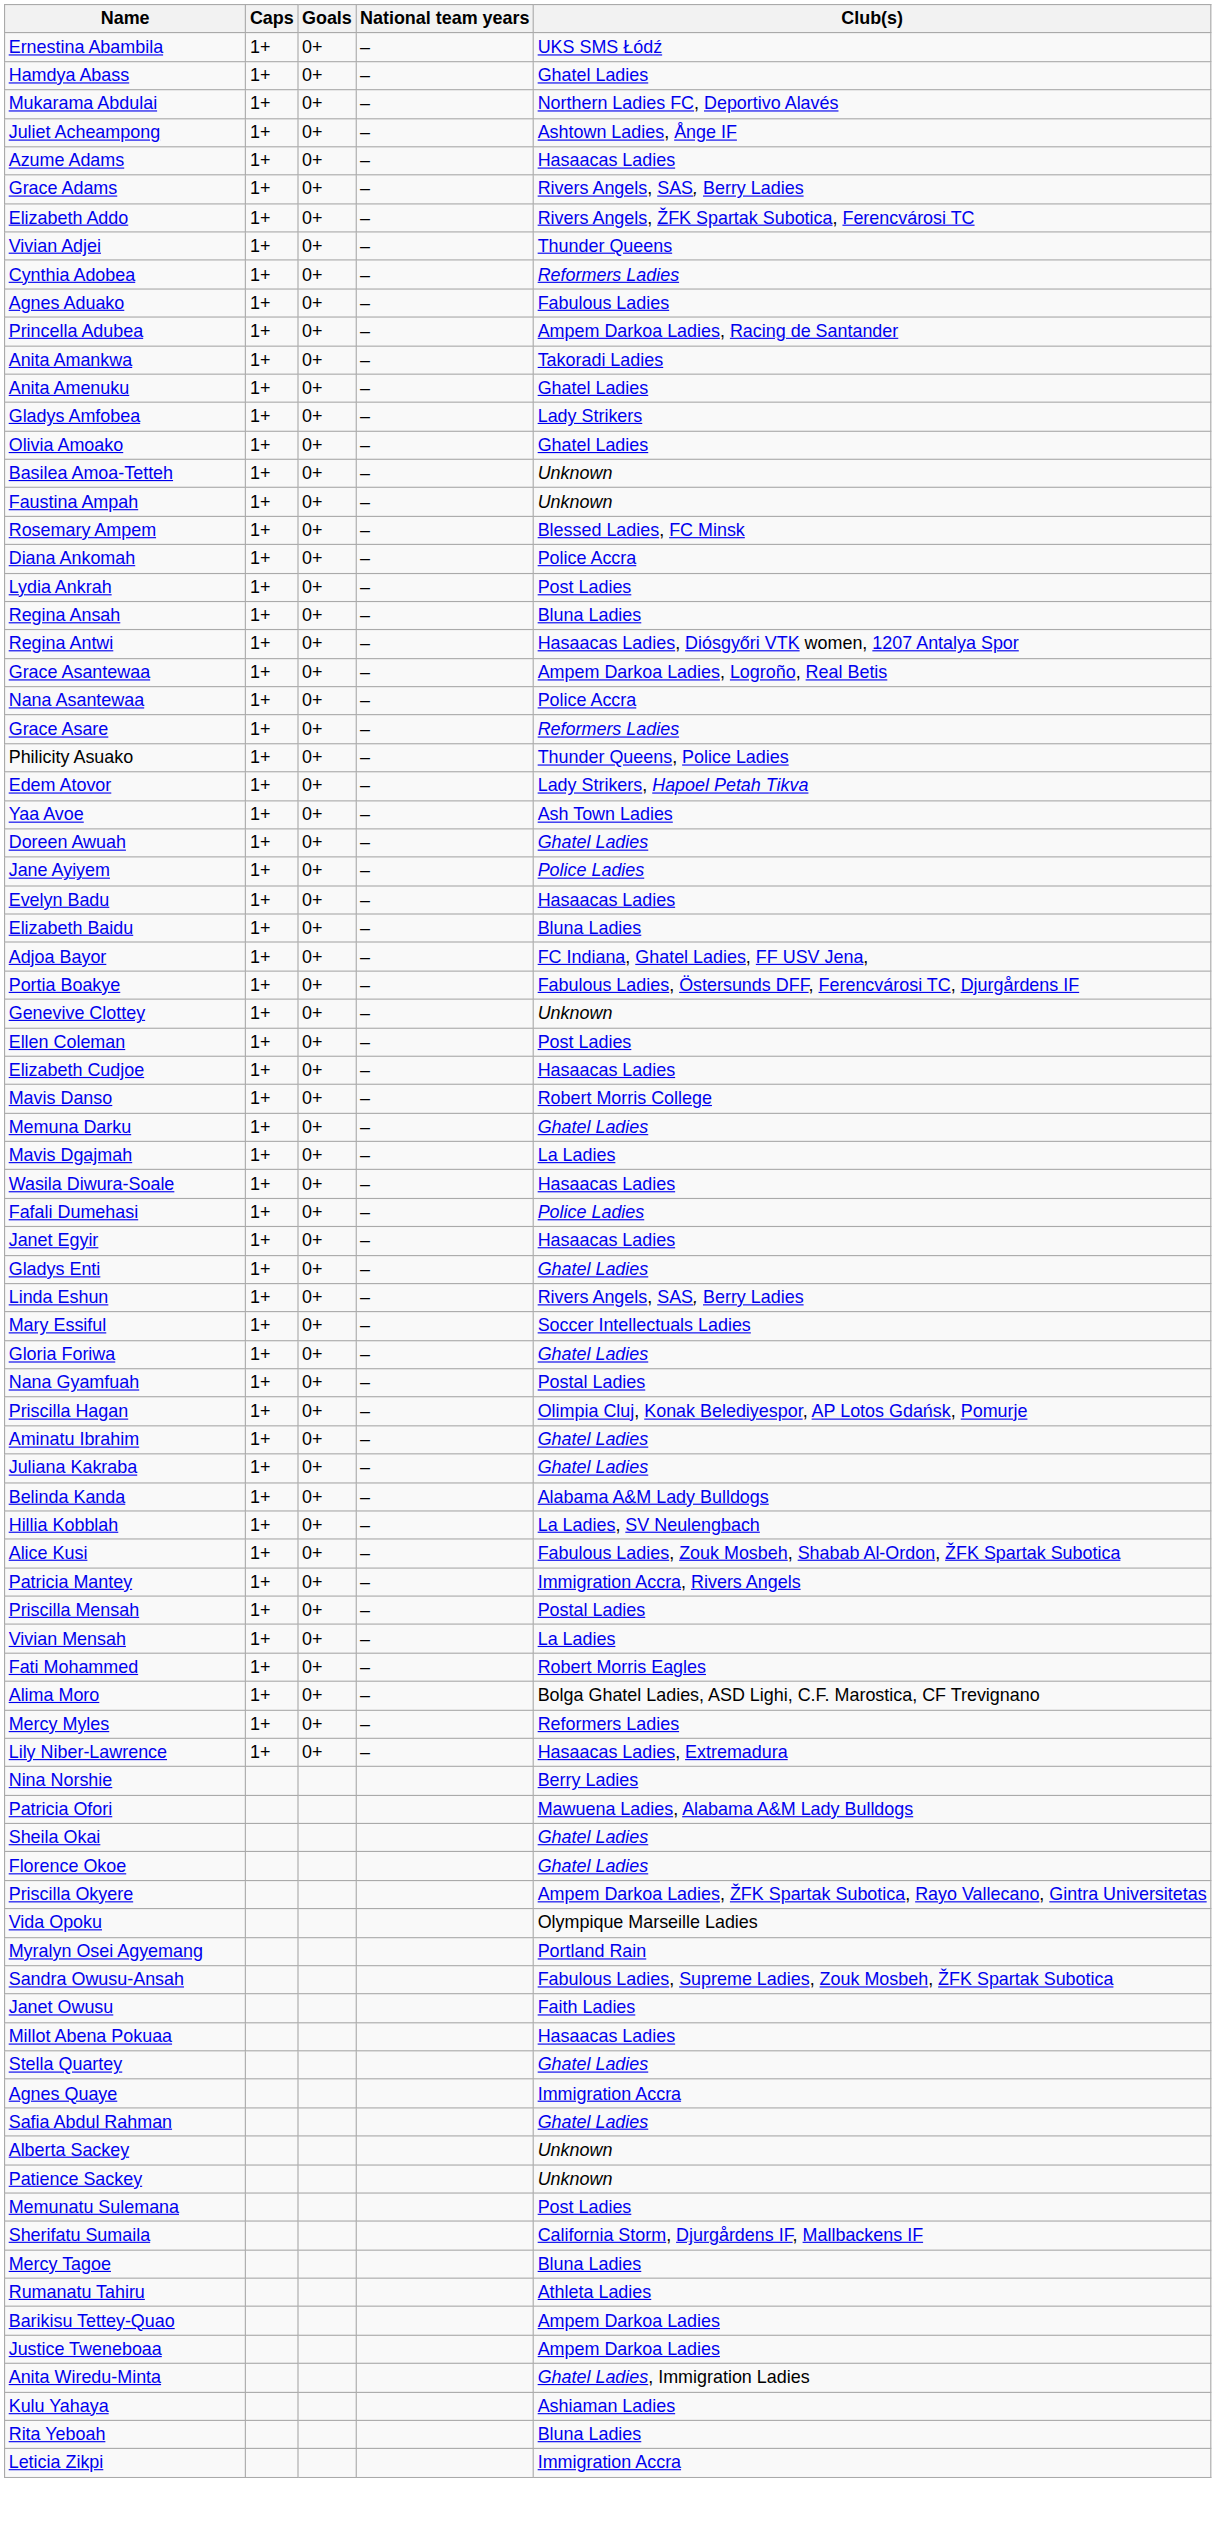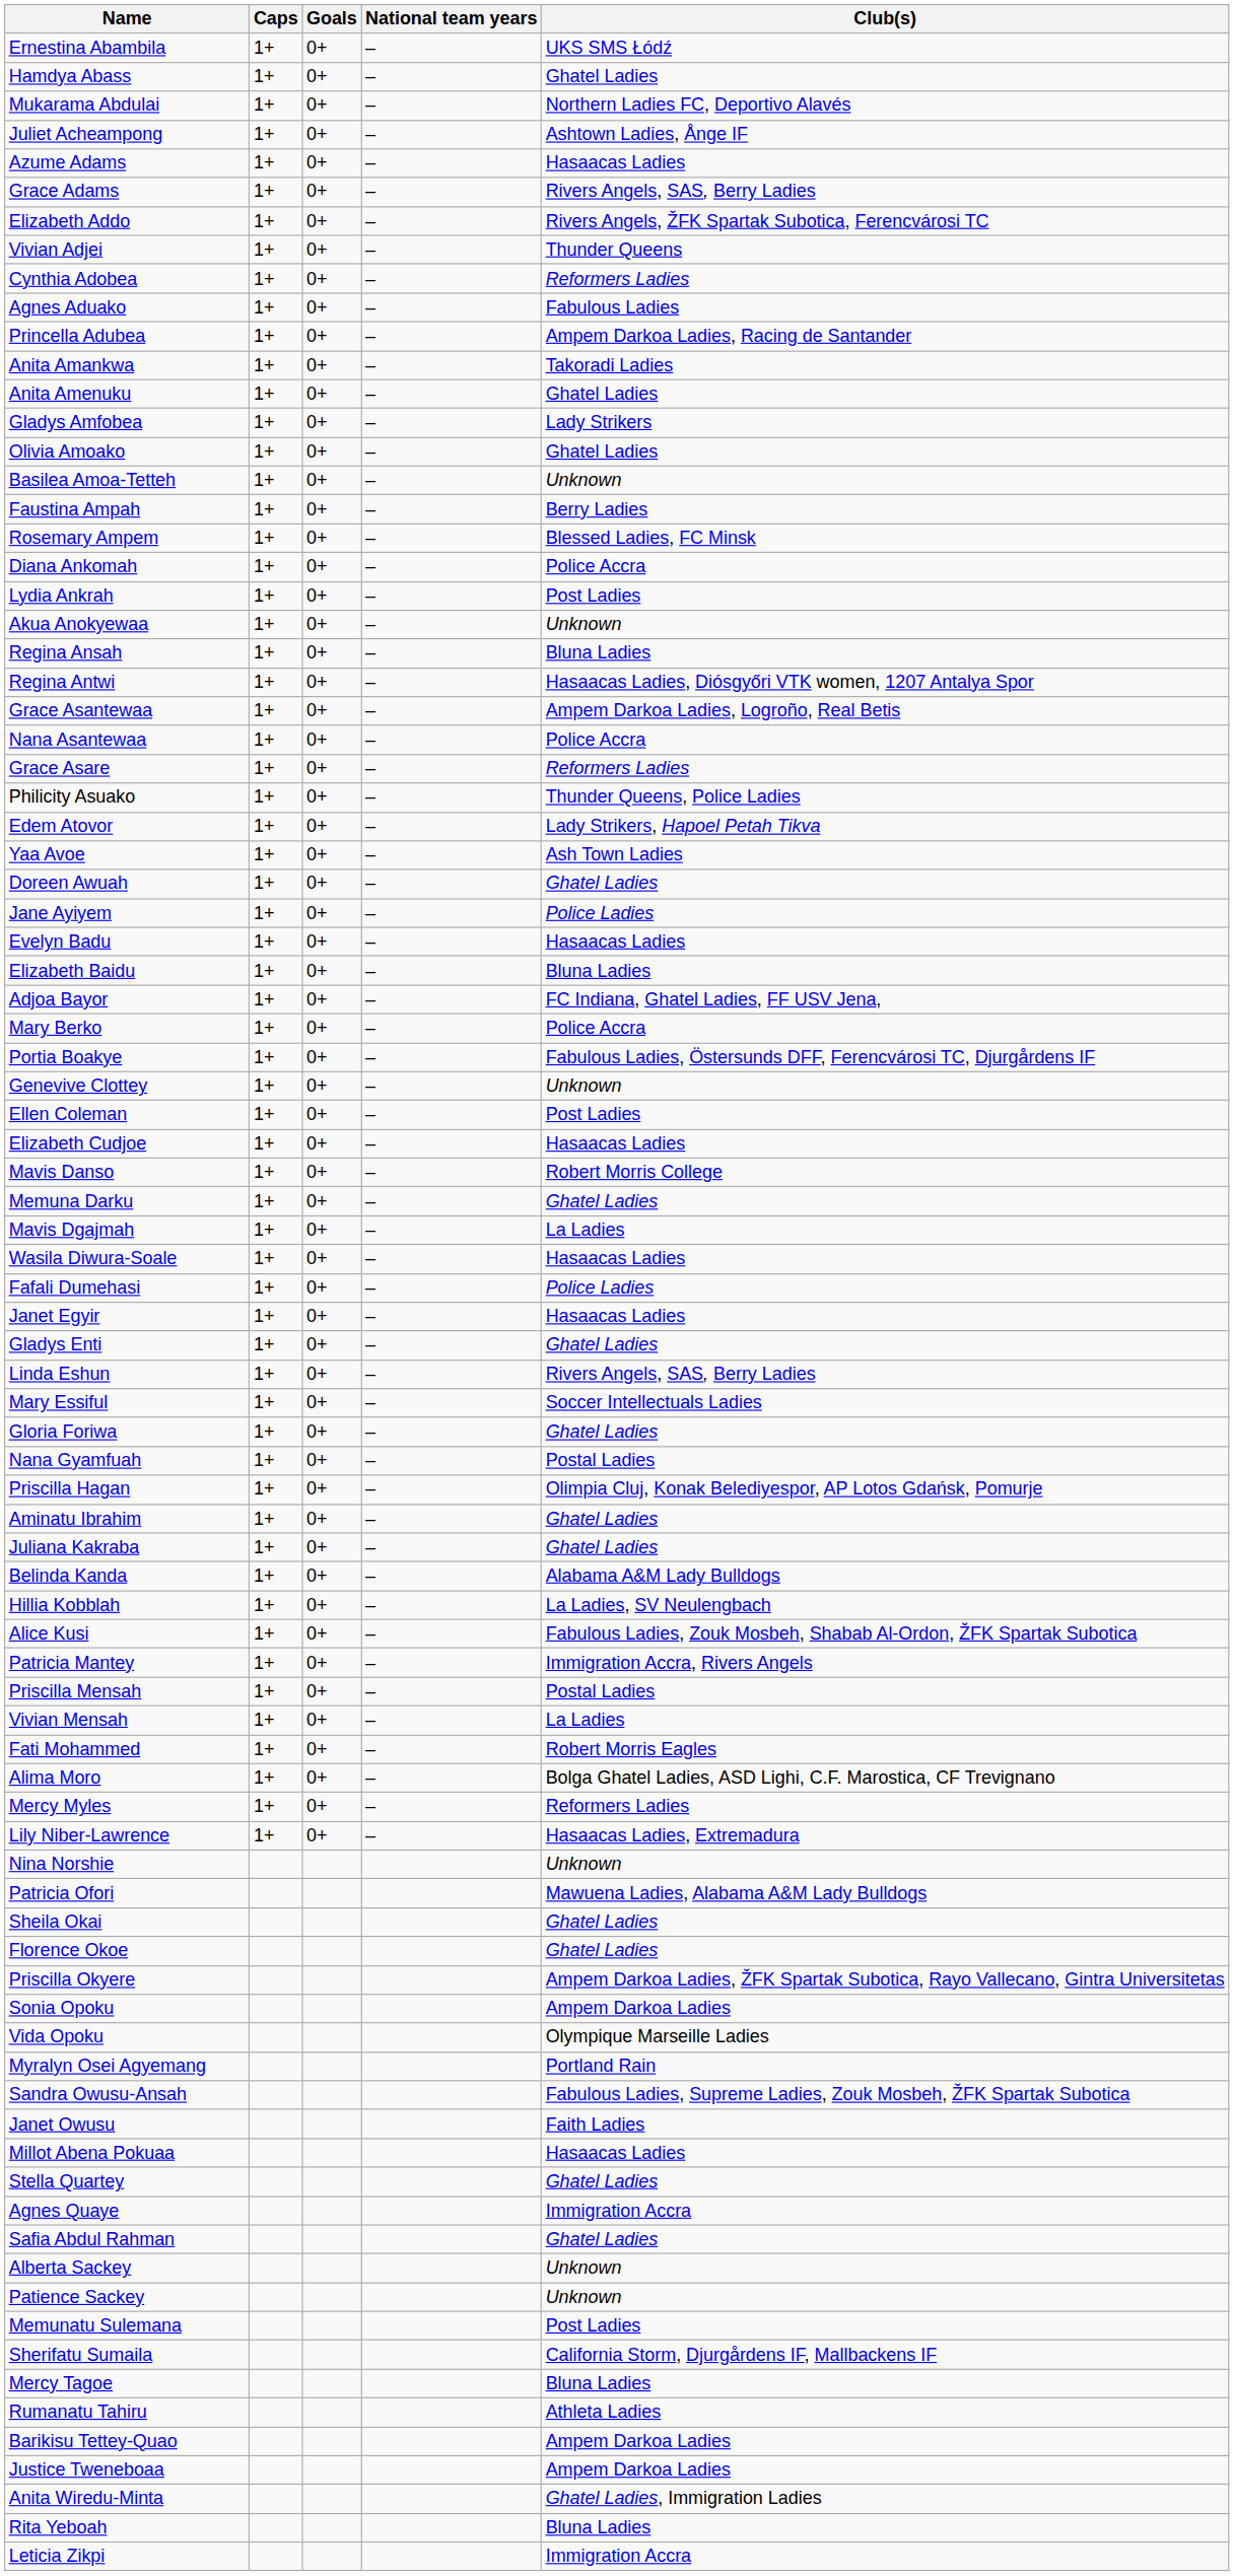Faustina Ampah | Club(s): Unknown -> Berry Ladies
+ row: Akua Anokyewaa | 1+ | 0+ | – | Unknown
+ row: Mary Berko | 1+ | 0+ | – | Police Accra
Nina Norshie | Club(s): Berry Ladies -> Unknown
+ row: Sonia Opoku | Ampem Darkoa Ladies
- row: Kulu Yahaya | Ashiaman Ladies
